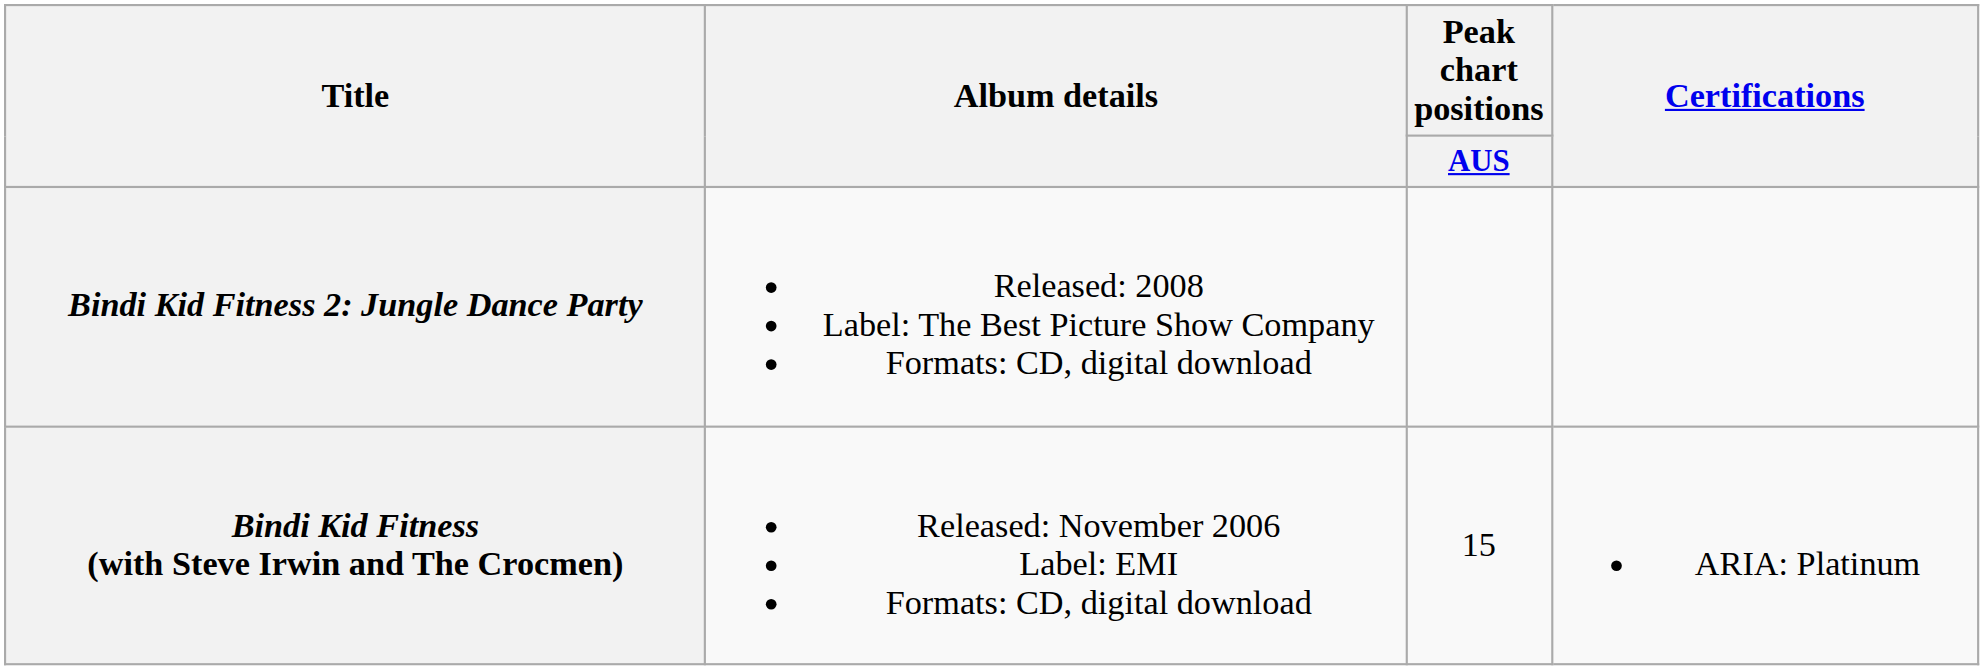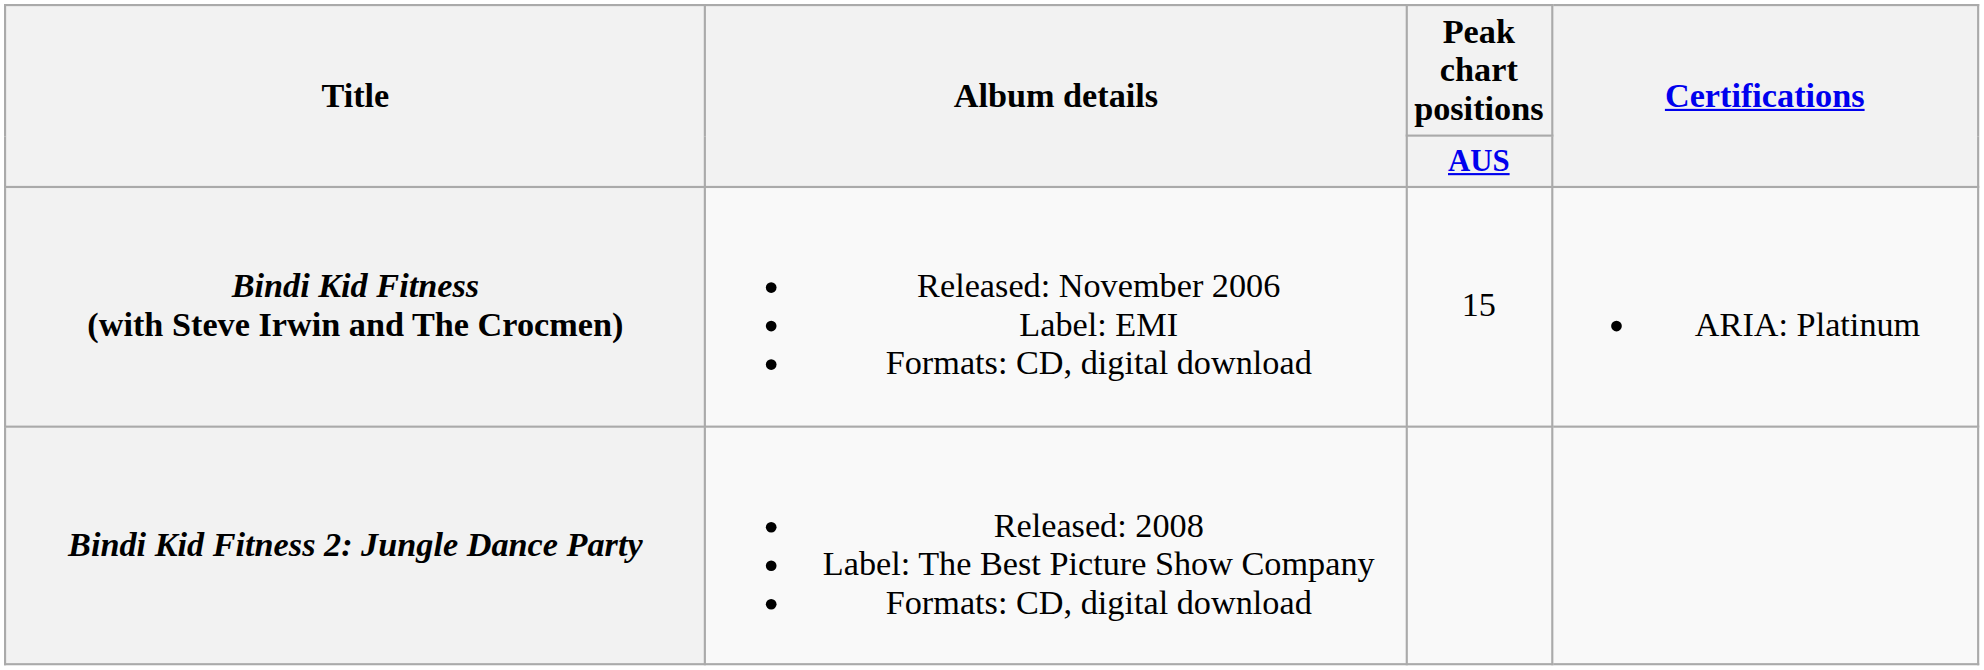rows swapped: Bindi Kid Fitness (with Steve Irwin and The Crocmen) <-> Bindi Kid Fitness 2: Jungle Dance Party
